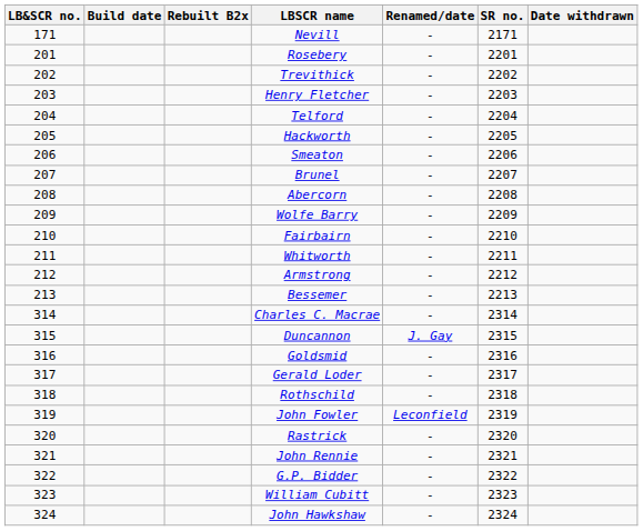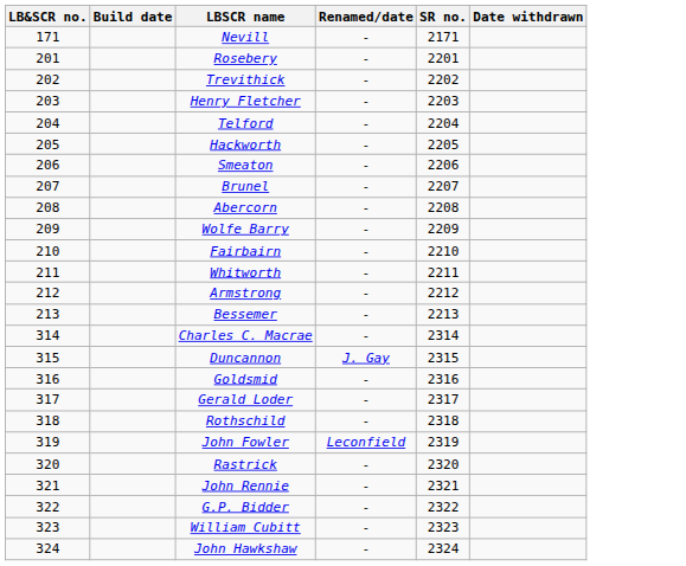- column: Rebuilt B2x
